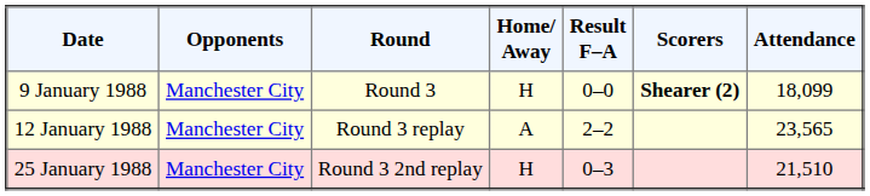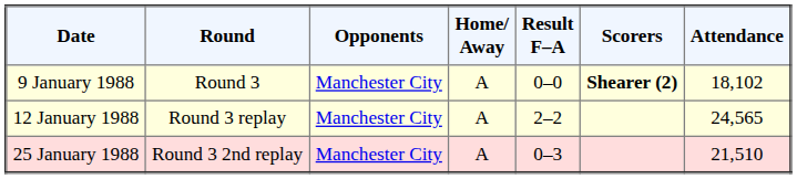columns swapped: Round <-> Opponents
9 January 1988 | Home/ Away: H -> A
9 January 1988 | Attendance: 18,099 -> 18,102
12 January 1988 | Attendance: 23,565 -> 24,565
25 January 1988 | Home/ Away: H -> A
